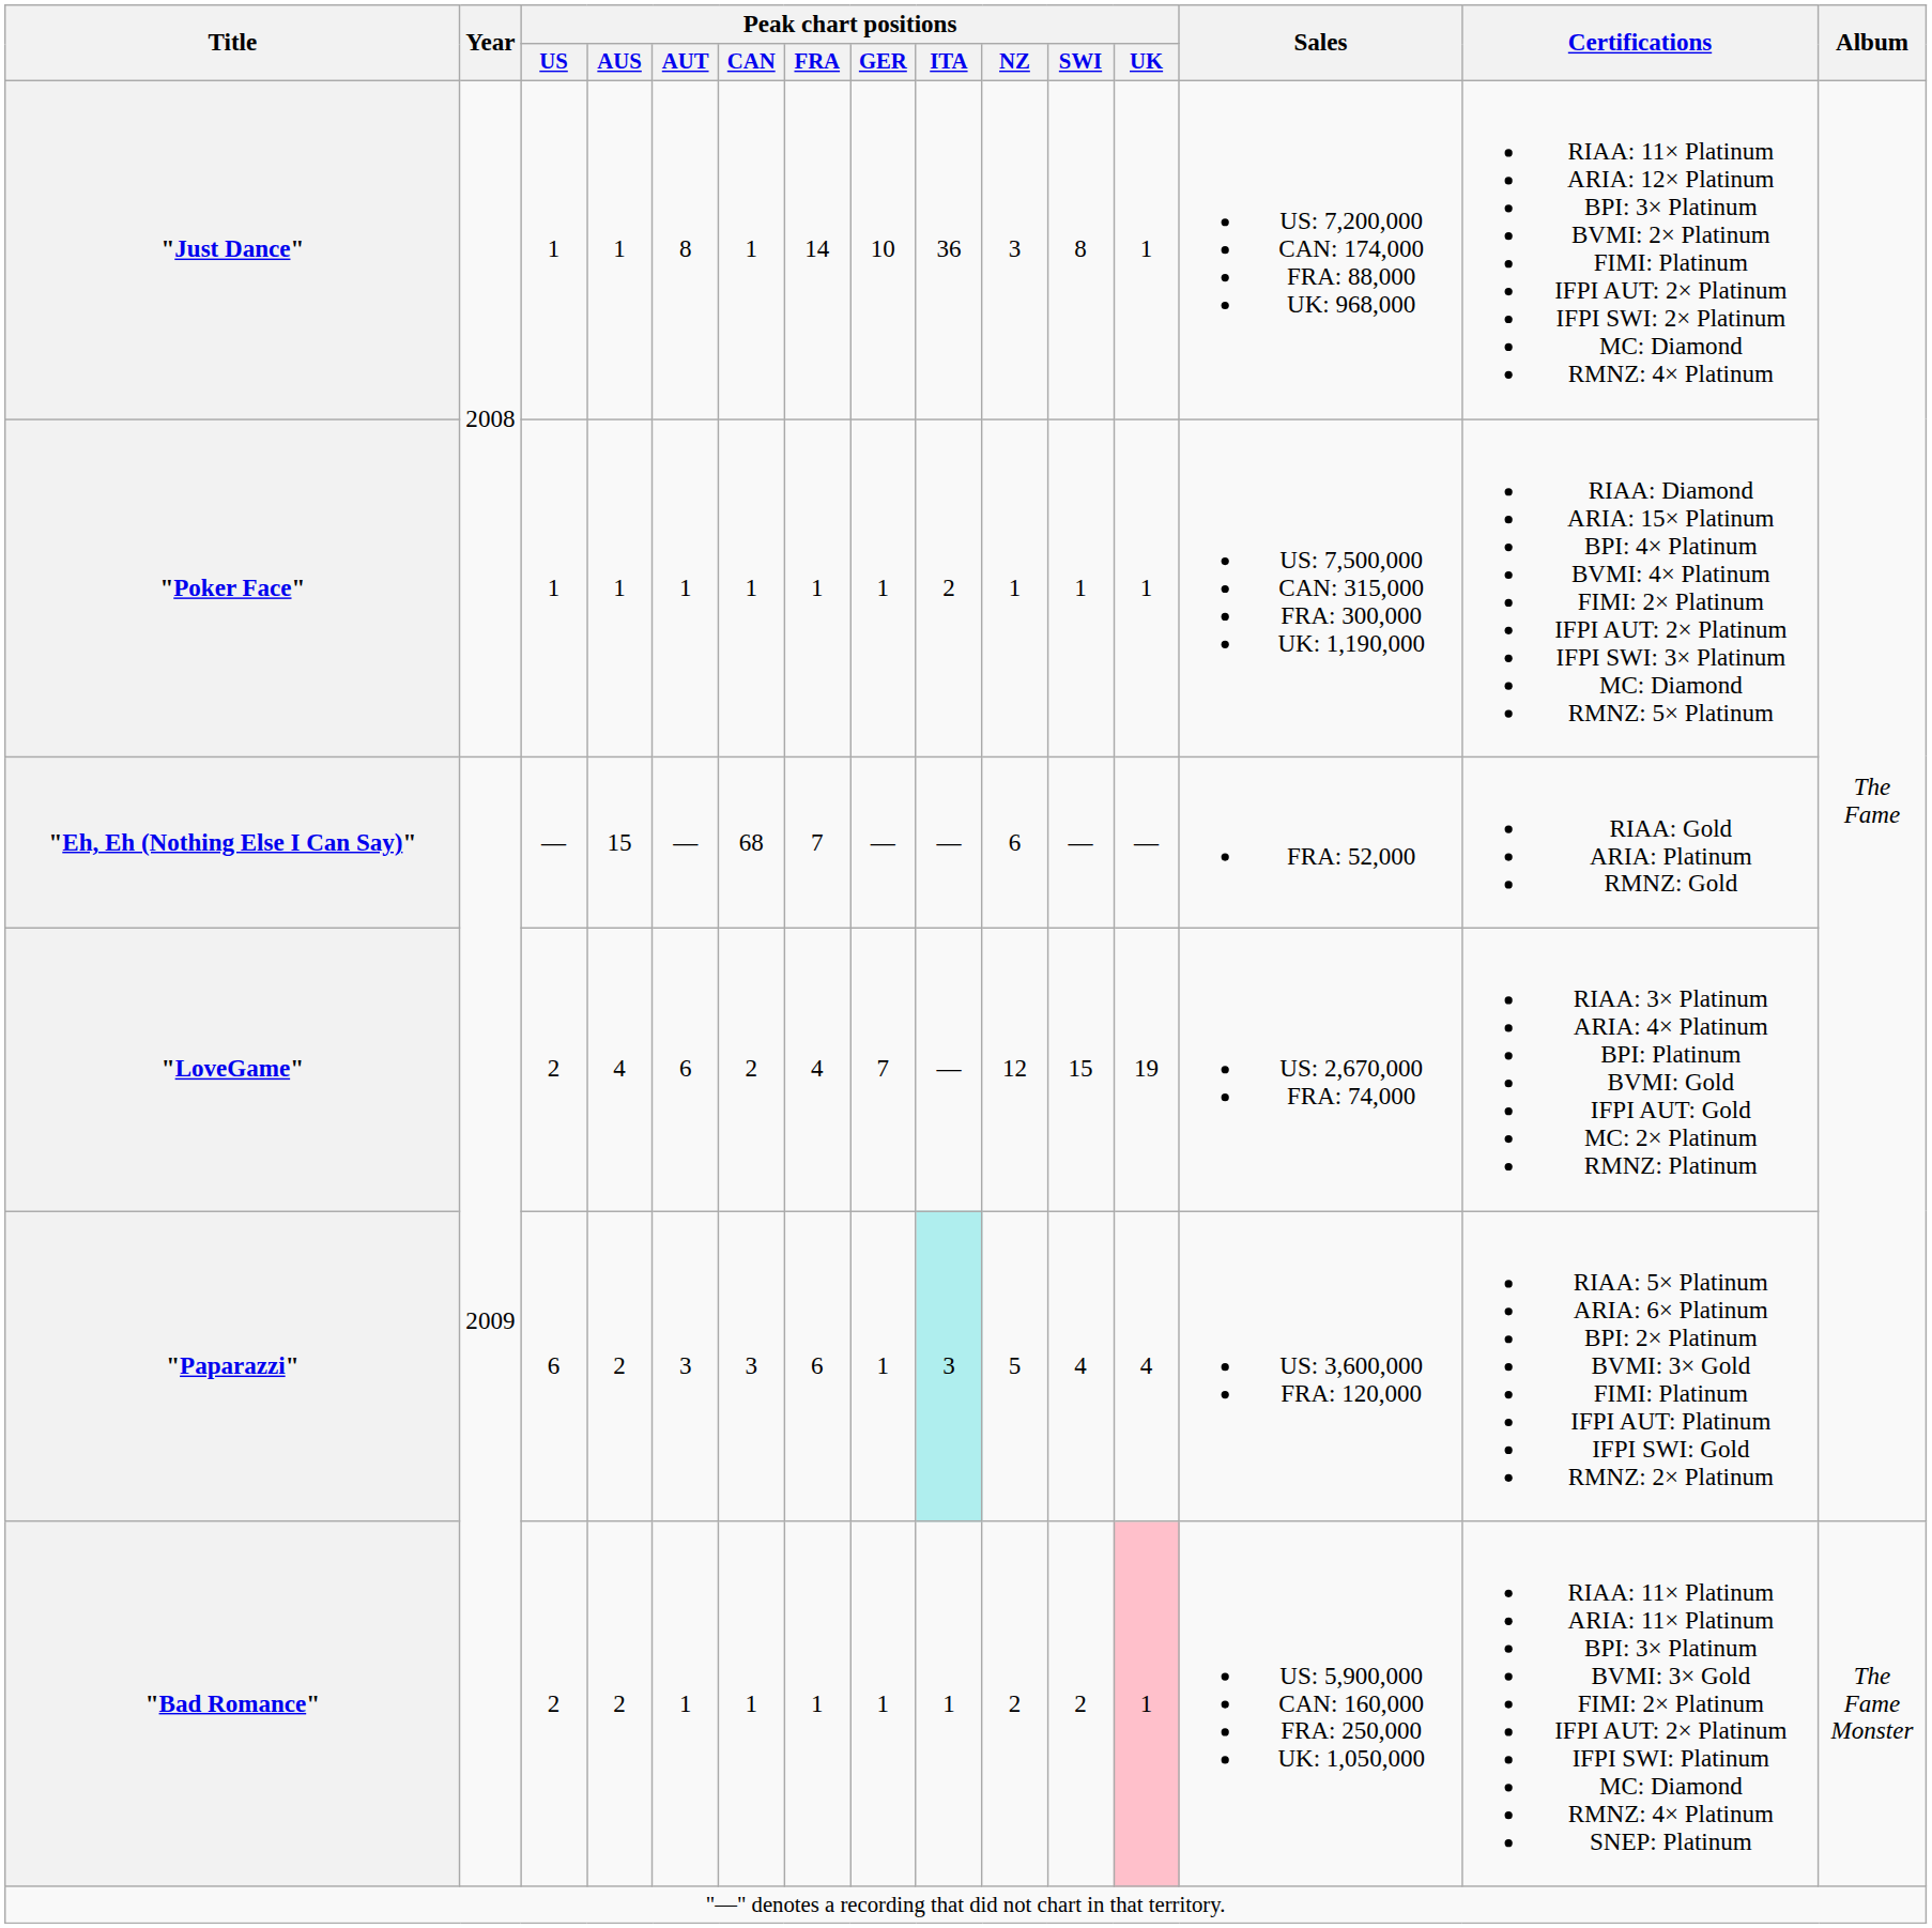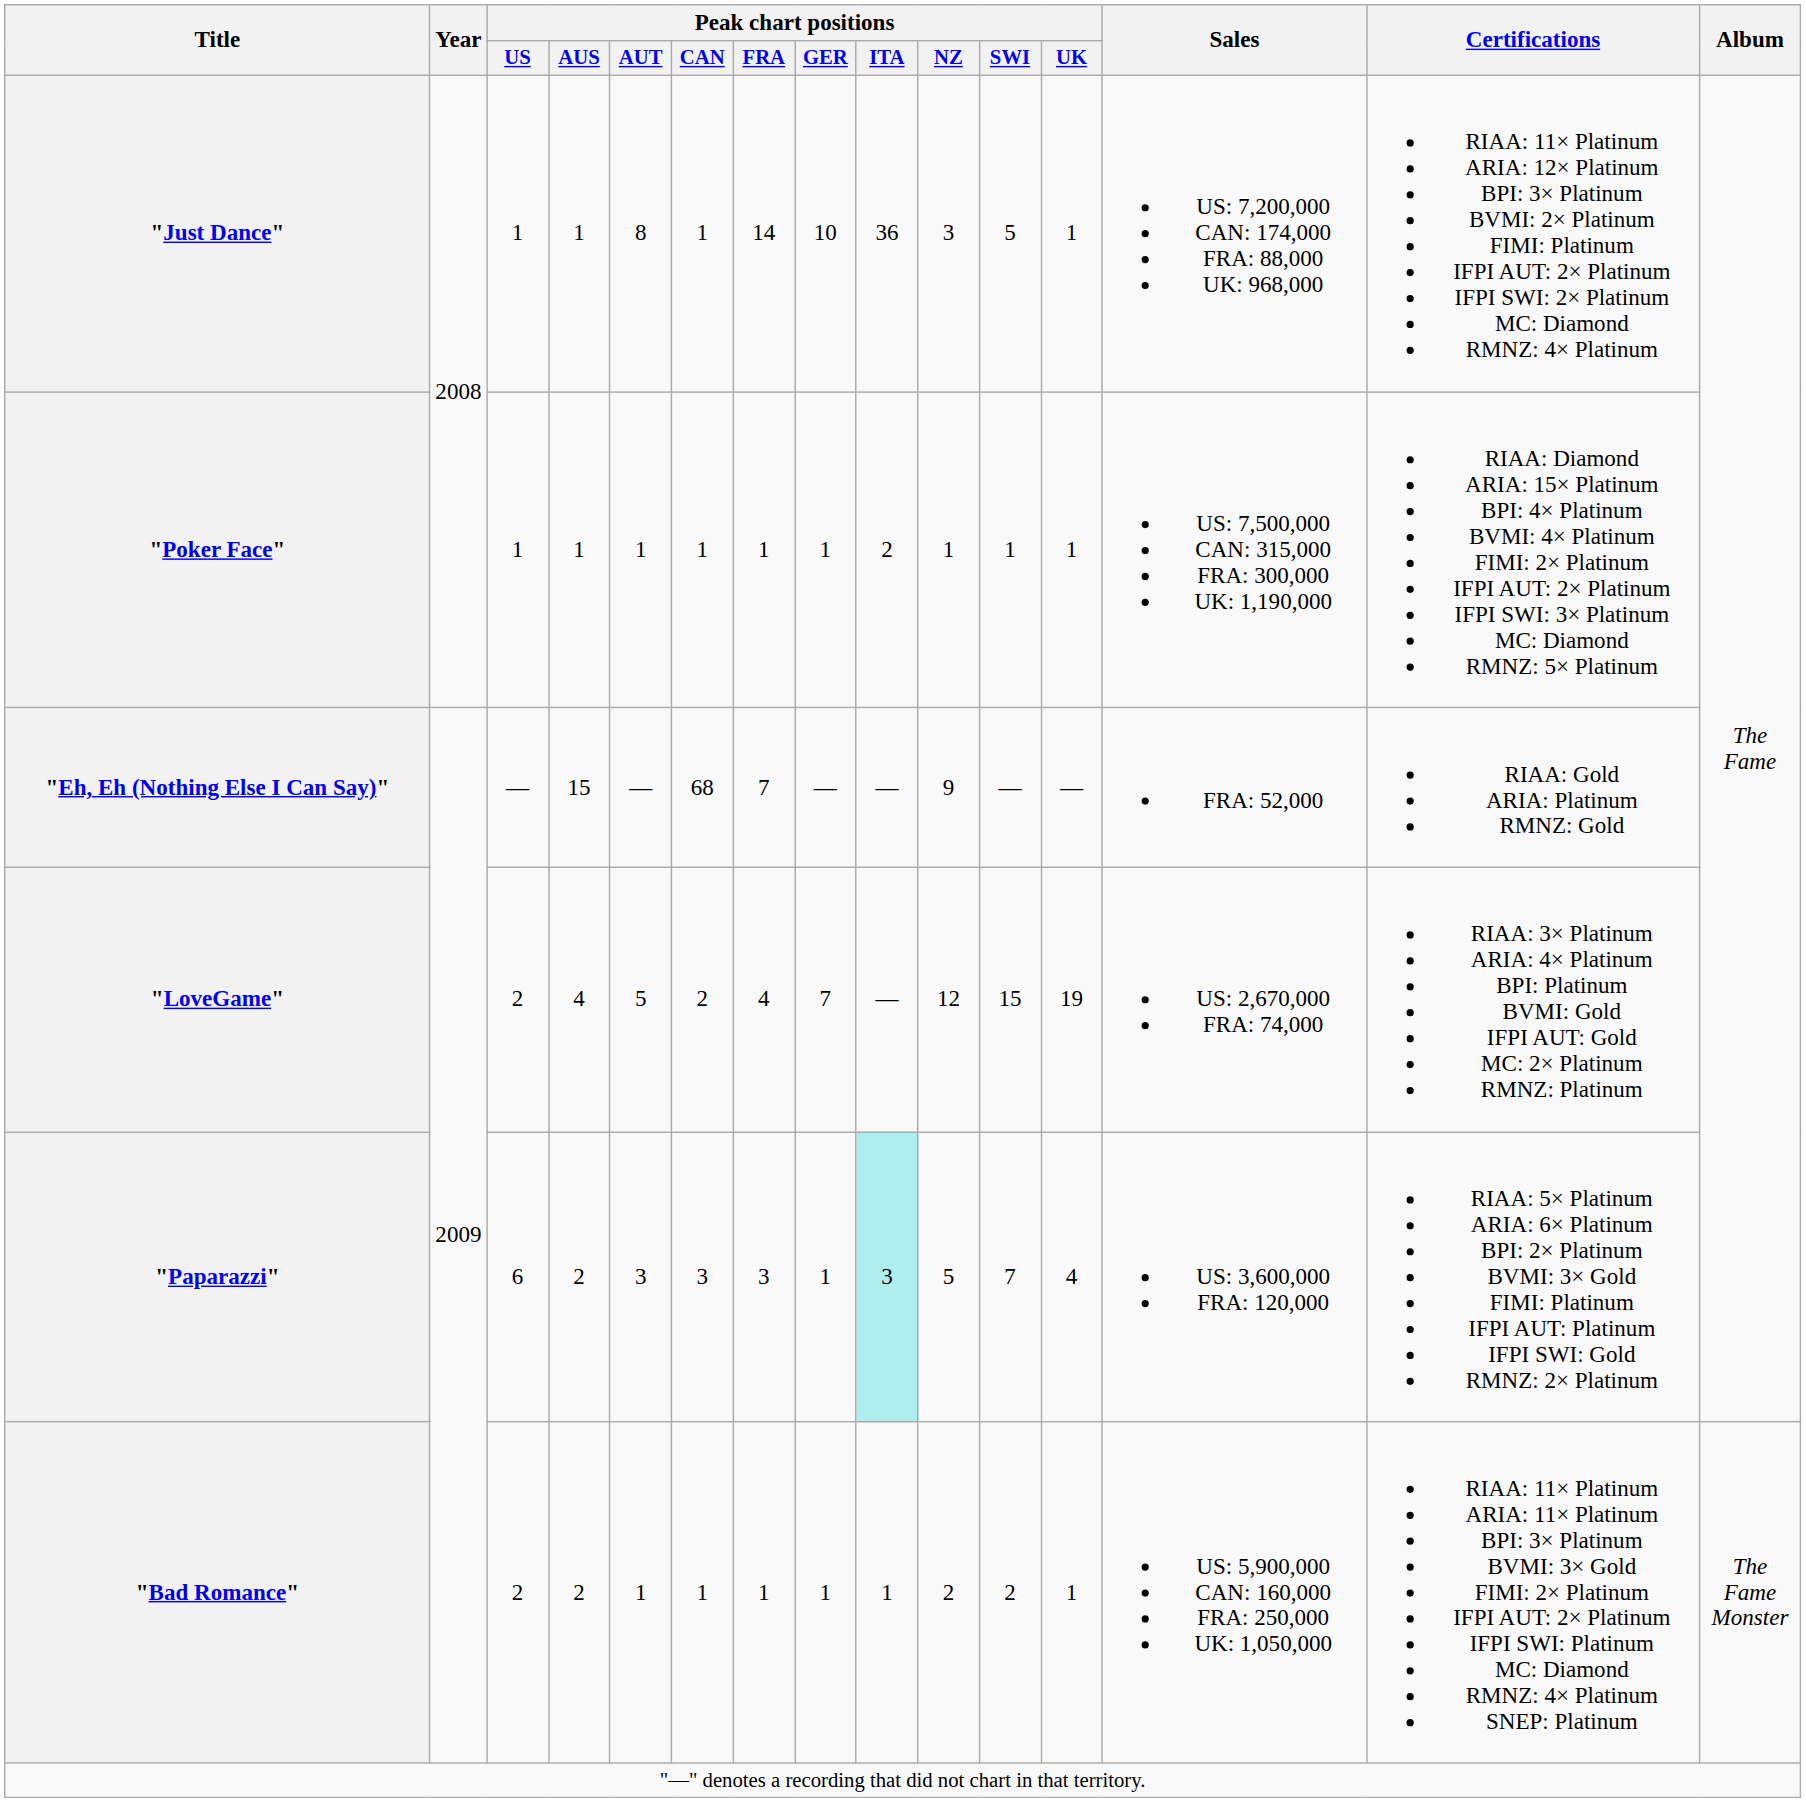"Just Dance" | Peak chart positions / SWI: 8 -> 5
"Eh, Eh (Nothing Else I Can Say)" | Peak chart positions / NZ: 6 -> 9
"LoveGame" | Peak chart positions / AUT: 6 -> 5
"Paparazzi" | Peak chart positions / FRA: 6 -> 3
"Paparazzi" | Peak chart positions / SWI: 4 -> 7
"Bad Romance" | Peak chart positions / UK: pink background -> no background
